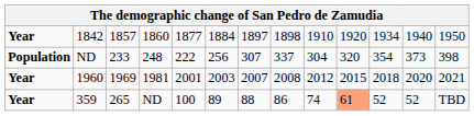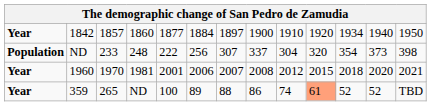1842 | column 8: 1898 -> 1900
1960 | column 3: 1969 -> 1970
1960 | column 6: 2003 -> 2006
